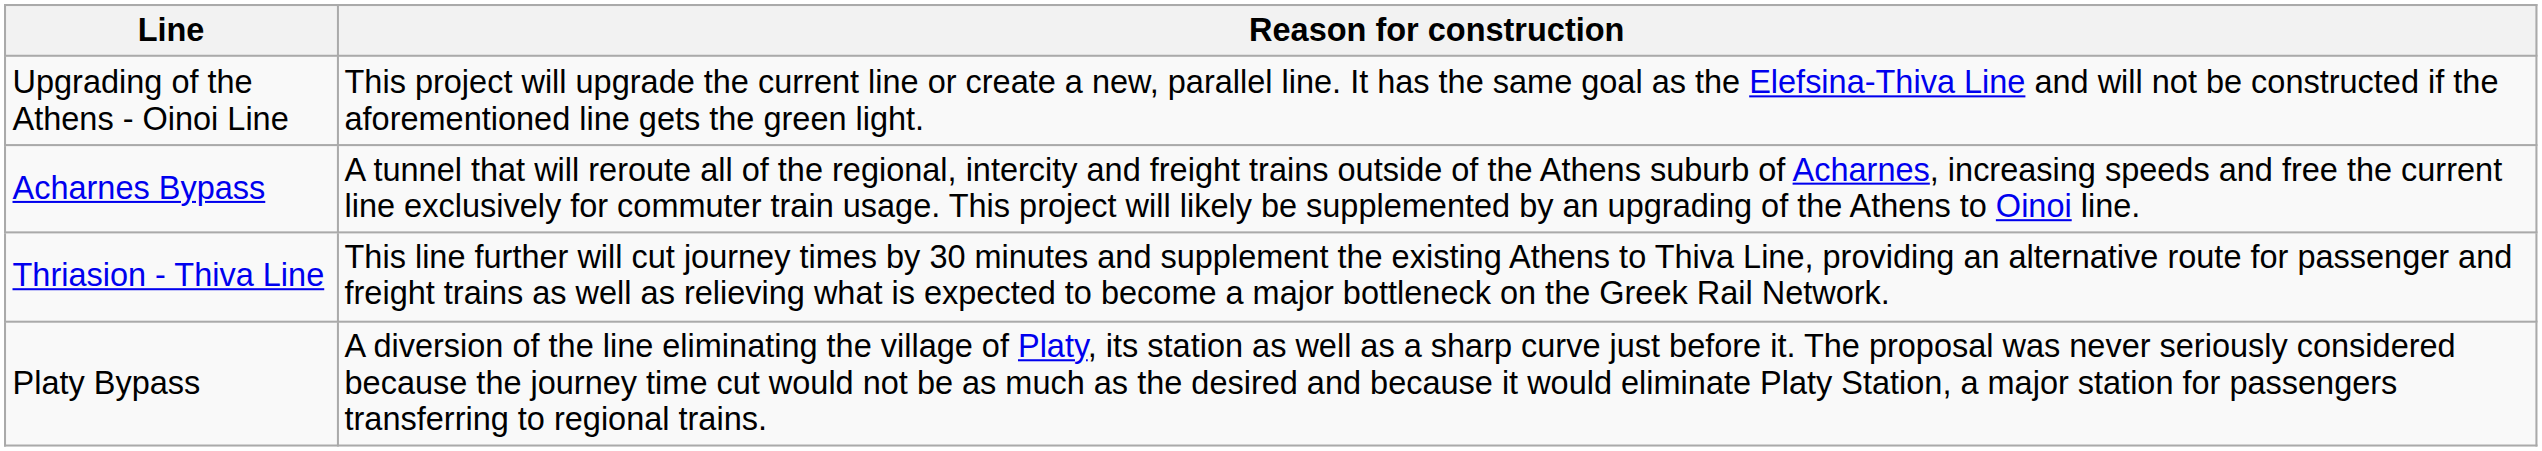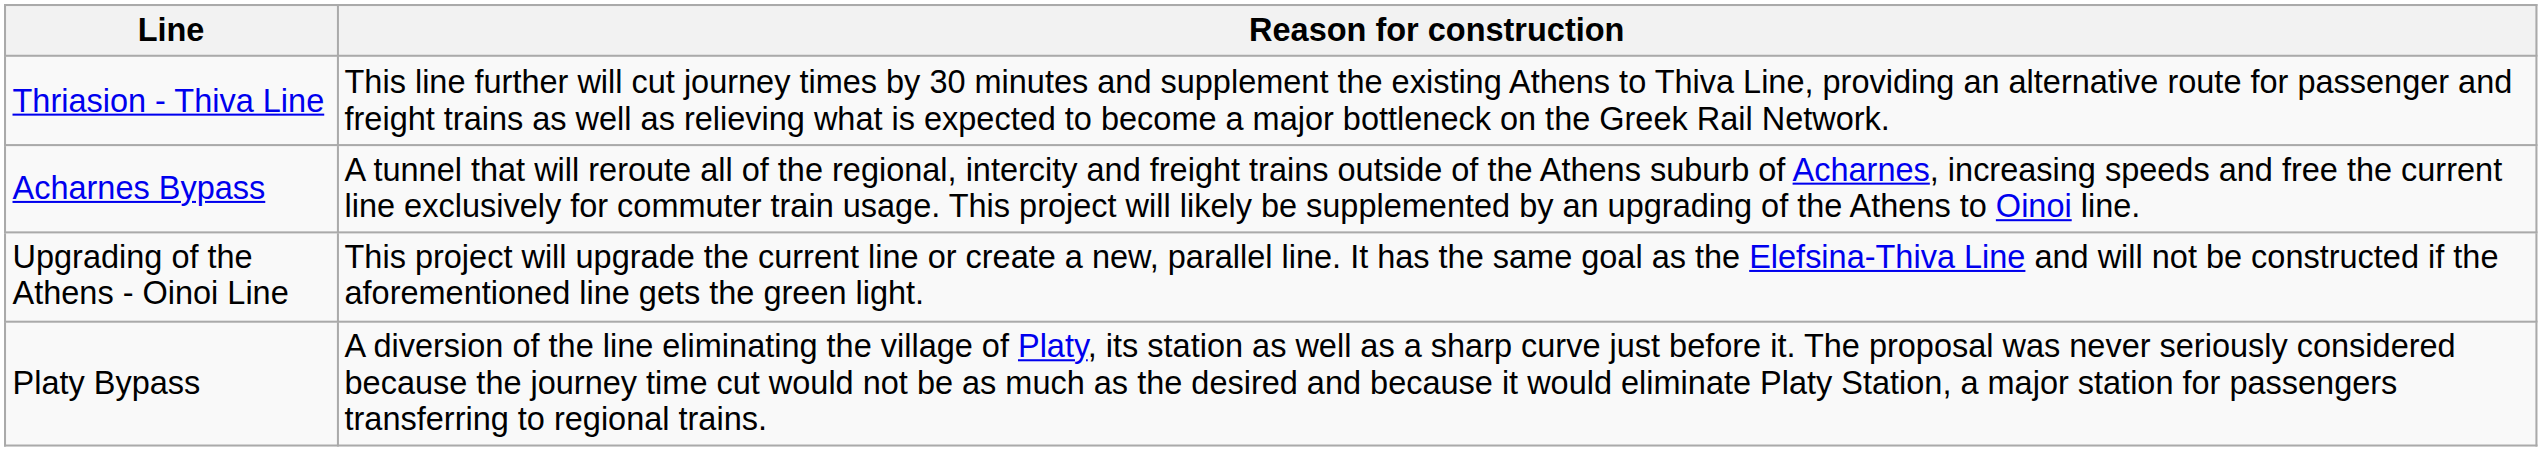rows swapped: Thriasion - Thiva Line <-> Upgrading of the Athens - Oinoi Line
